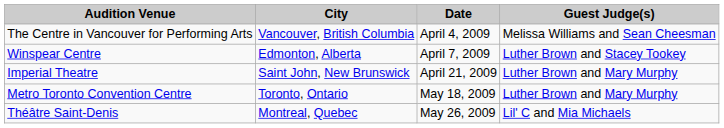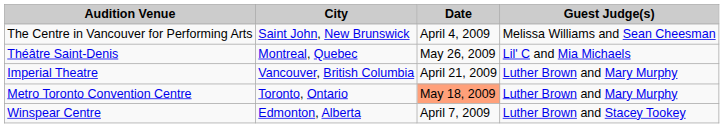The Centre in Vancouver for Performing Arts | City: Vancouver, British Columbia -> Saint John, New Brunswick
rows swapped: Winspear Centre <-> Théâtre Saint-Denis
Imperial Theatre | City: Saint John, New Brunswick -> Vancouver, British Columbia
Metro Toronto Convention Centre | Date: no background -> lightsalmon background
